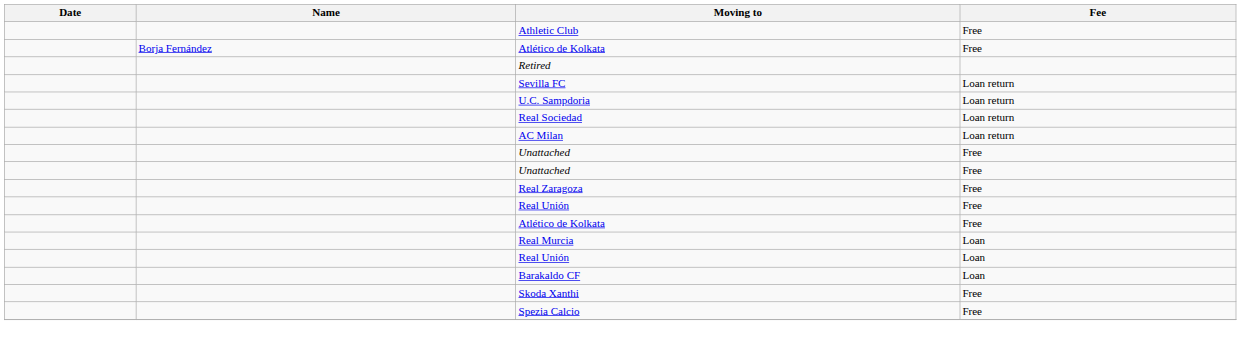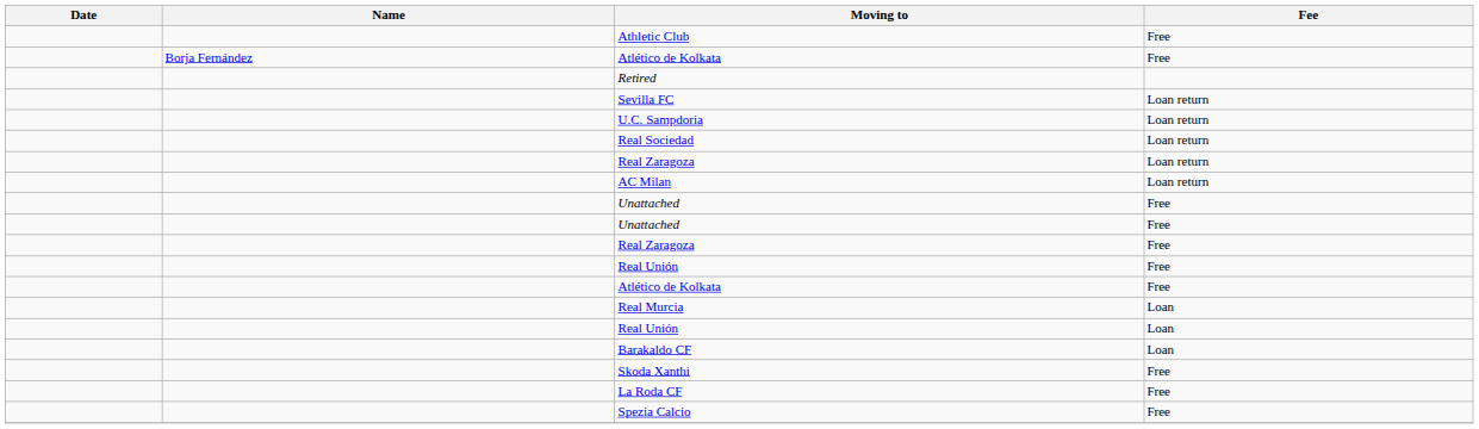+ row: Real Zaragoza | Loan return
+ row: La Roda CF | Free
